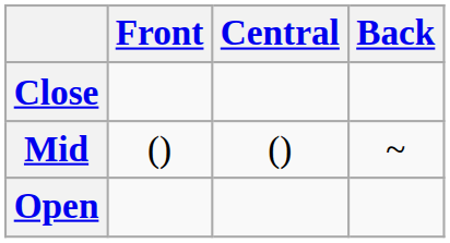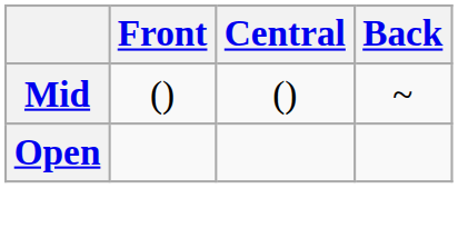- row: Close
